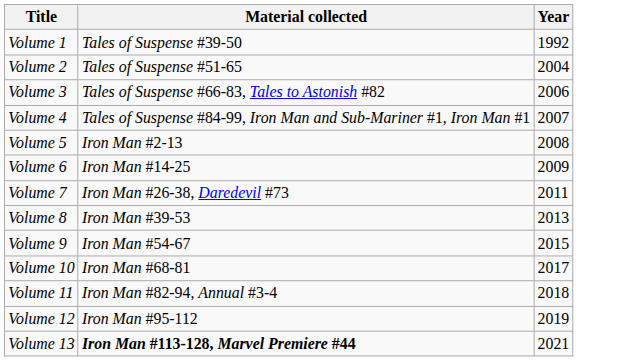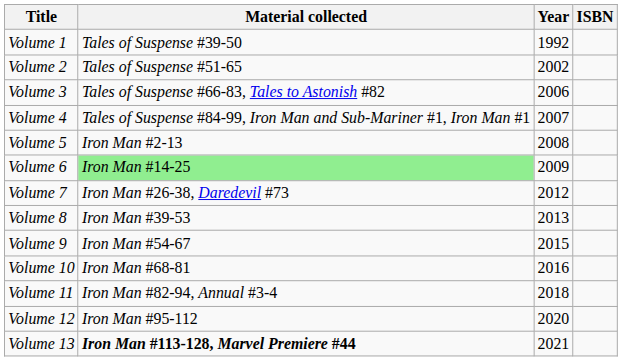+ column: ISBN
Volume 2 | Year: 2004 -> 2002
Volume 6 | Material collected: no background -> lightgreen background
Volume 7 | Year: 2011 -> 2012
Volume 10 | Year: 2017 -> 2016
Volume 12 | Year: 2019 -> 2020
